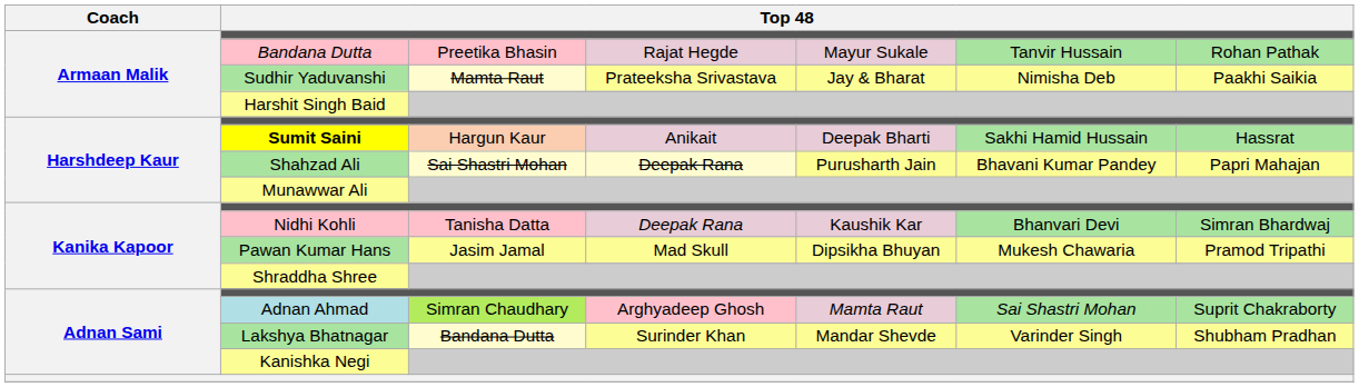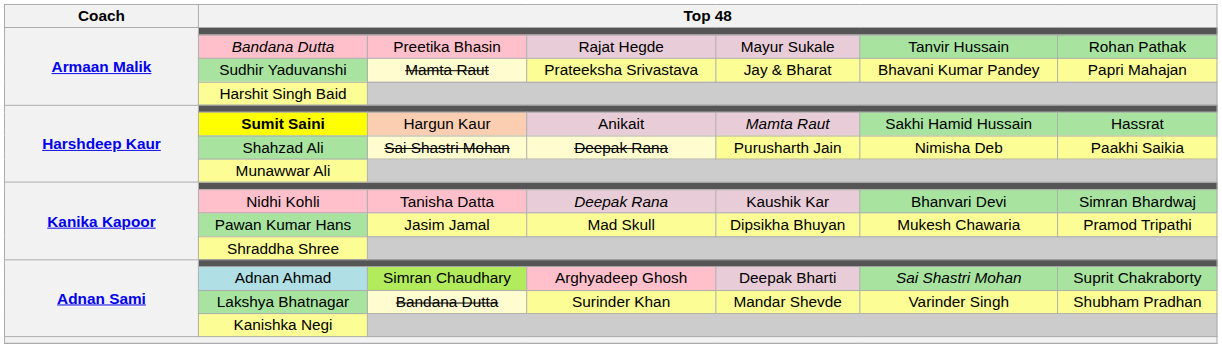Sudhir Yaduvanshi | column 6: Nimisha Deb -> Bhavani Kumar Pandey
Sudhir Yaduvanshi | column 7: Paakhi Saikia -> Papri Mahajan
Sumit Saini | column 5: Deepak Bharti -> Mamta Raut
Shahzad Ali | column 6: Bhavani Kumar Pandey -> Nimisha Deb
Shahzad Ali | column 7: Papri Mahajan -> Paakhi Saikia
Adnan Ahmad | column 5: Mamta Raut -> Deepak Bharti
